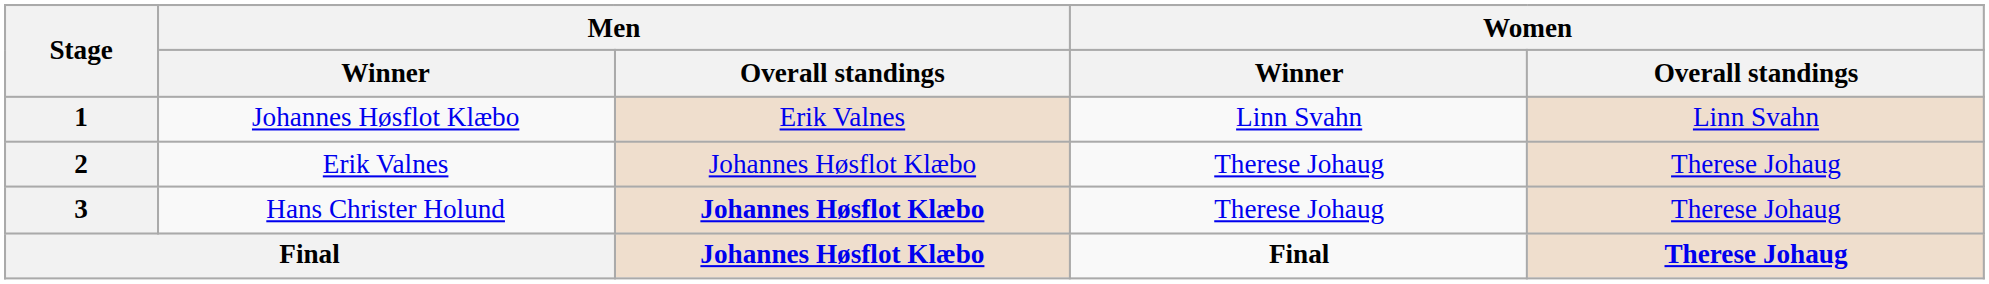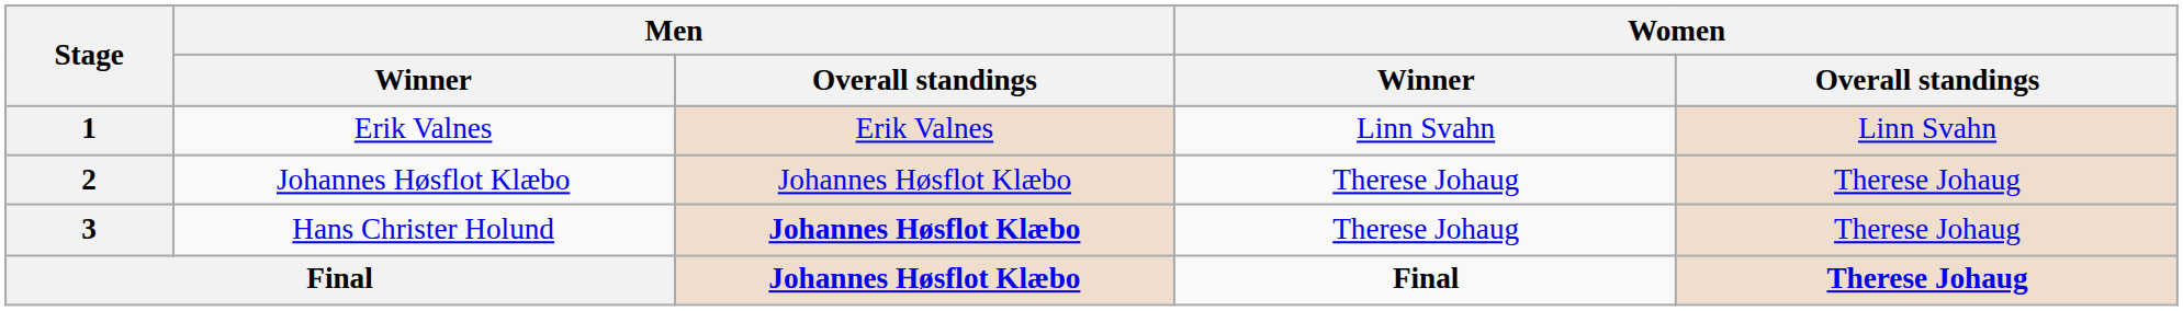1 | Men / Winner: Johannes Høsflot Klæbo -> Erik Valnes
2 | Men / Winner: Erik Valnes -> Johannes Høsflot Klæbo
